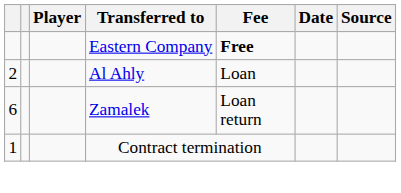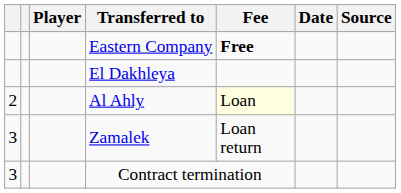+ row: El Dakhleya
Al Ahly | Fee: no background -> lightyellow background
Zamalek | column 1: 6 -> 3
Contract termination | column 1: 1 -> 3
